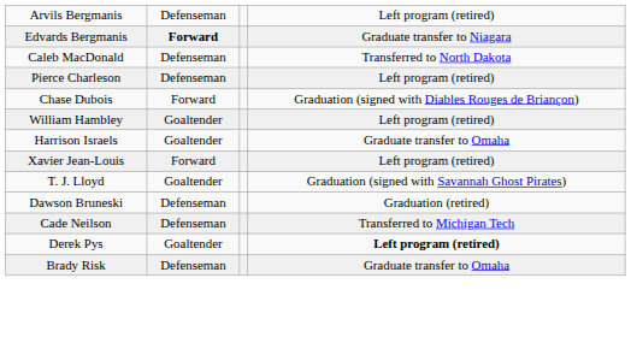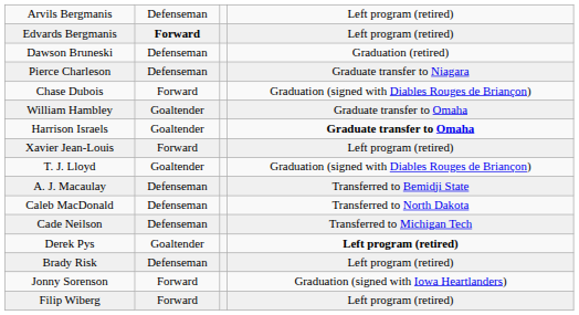Edvards Bergmanis | column 4: Graduate transfer to Niagara -> Left program (retired)
rows swapped: Dawson Bruneski <-> Caleb MacDonald
Pierce Charleson | column 4: Left program (retired) -> Graduate transfer to Niagara
William Hambley | column 4: Left program (retired) -> Graduate transfer to Omaha
Harrison Israels | column 4: normal -> bold
T. J. Lloyd | column 4: Graduation (signed with Savannah Ghost Pirates) -> Graduation (signed with Diables Rouges de Briançon)
+ row: A. J. Macaulay | Defenseman | Transferred to Bemidji State
Brady Risk | column 4: Graduate transfer to Omaha -> Left program (retired)
+ row: Jonny Sorenson | Forward | Graduation (signed with Iowa Heartlanders)
+ row: Filip Wiberg | Forward | Left program (retired)
